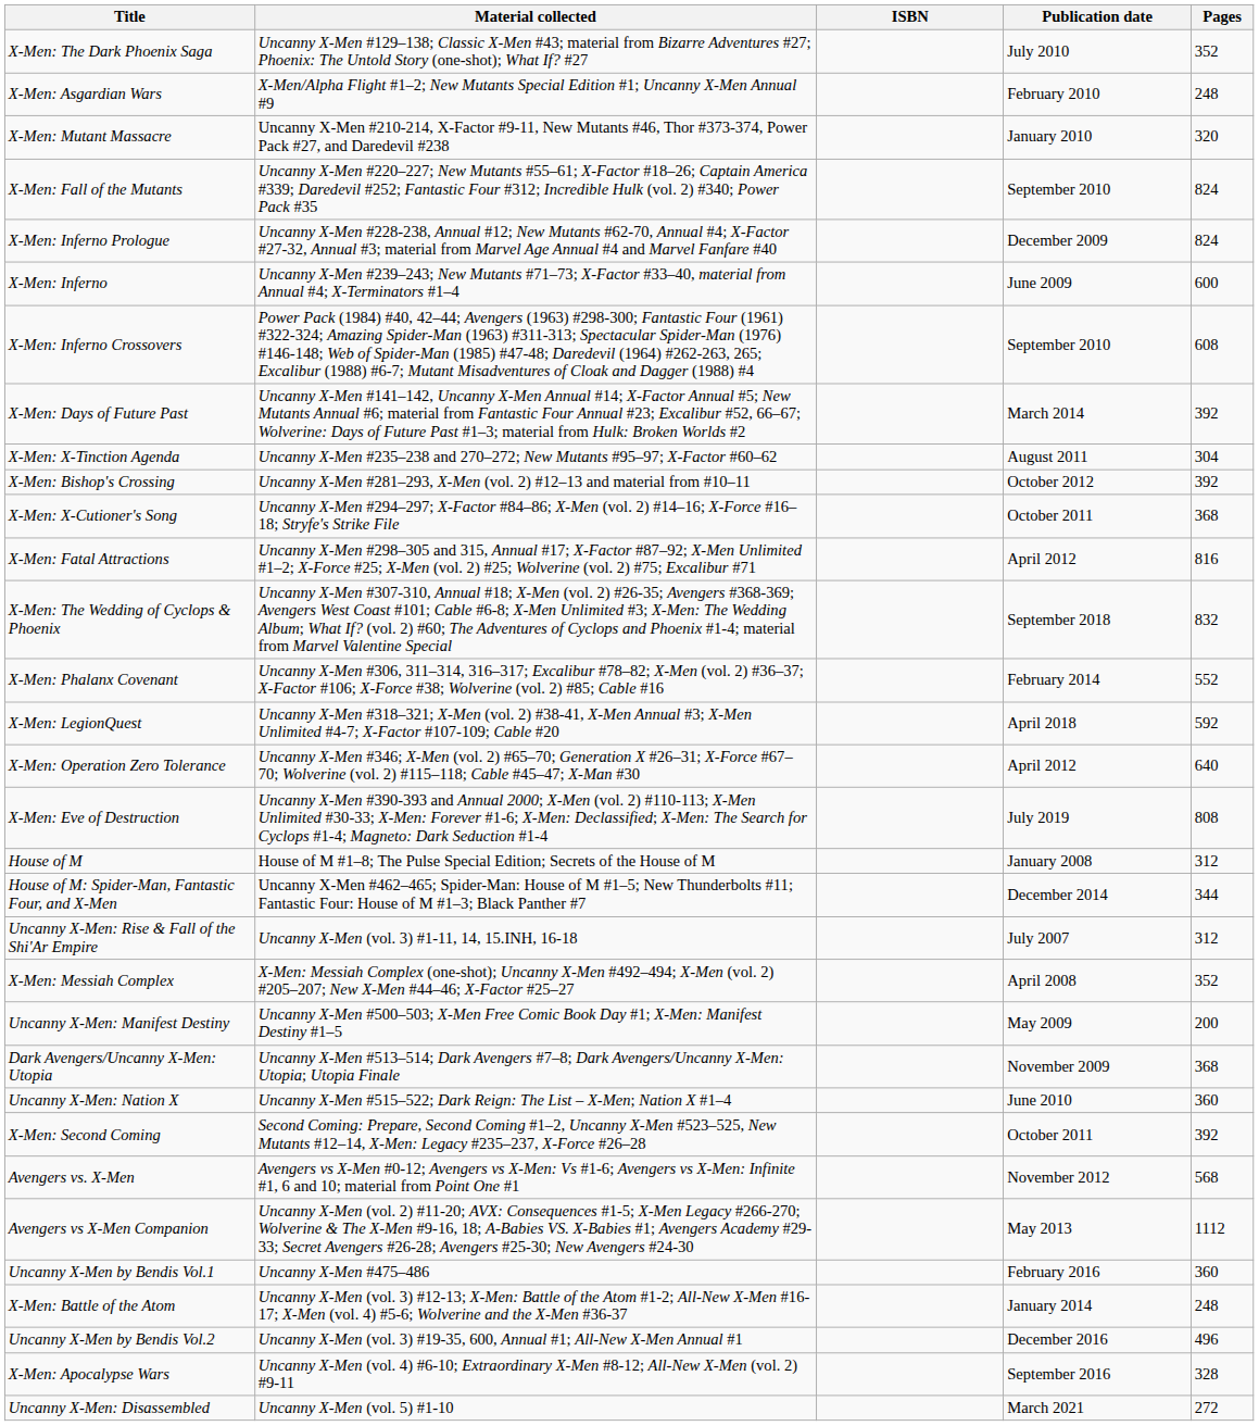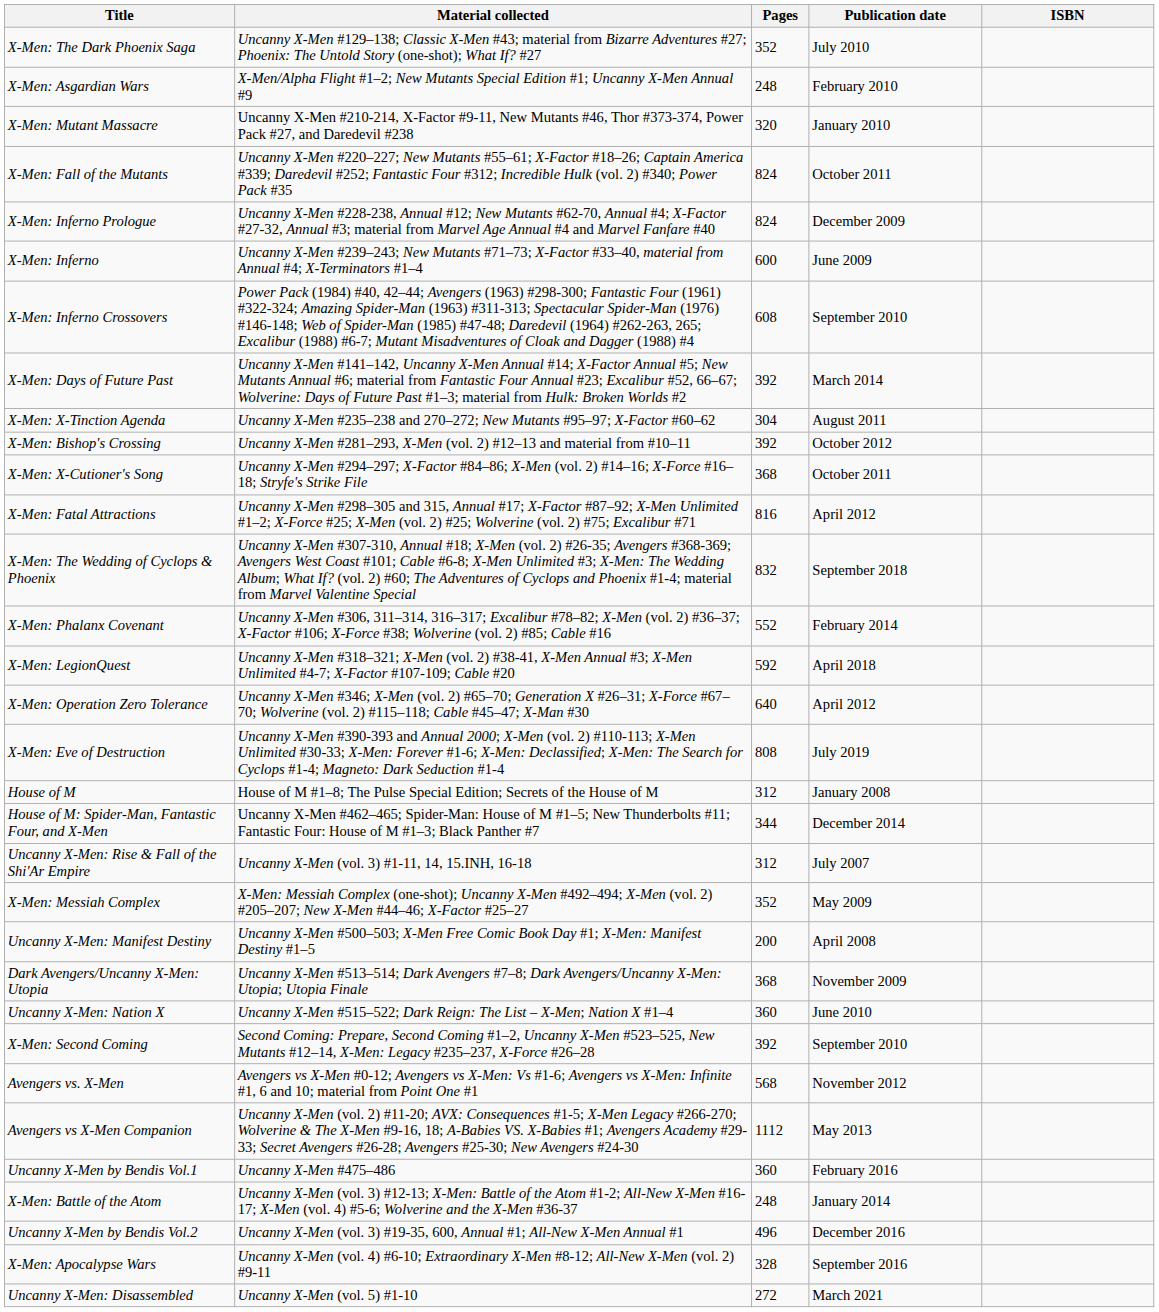columns swapped: Pages <-> ISBN
X-Men: Fall of the Mutants | Publication date: September 2010 -> October 2011
X-Men: Messiah Complex | Publication date: April 2008 -> May 2009
Uncanny X-Men: Manifest Destiny | Publication date: May 2009 -> April 2008
X-Men: Second Coming | Publication date: October 2011 -> September 2010
